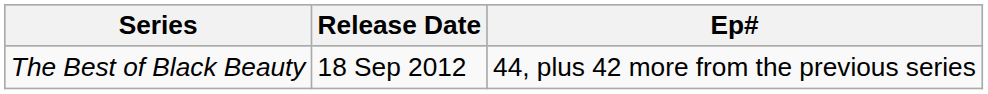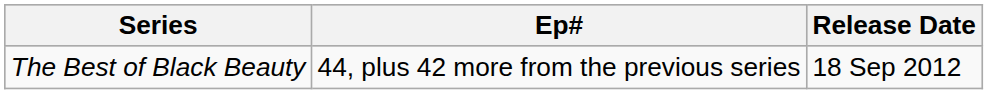columns swapped: Ep# <-> Release Date
